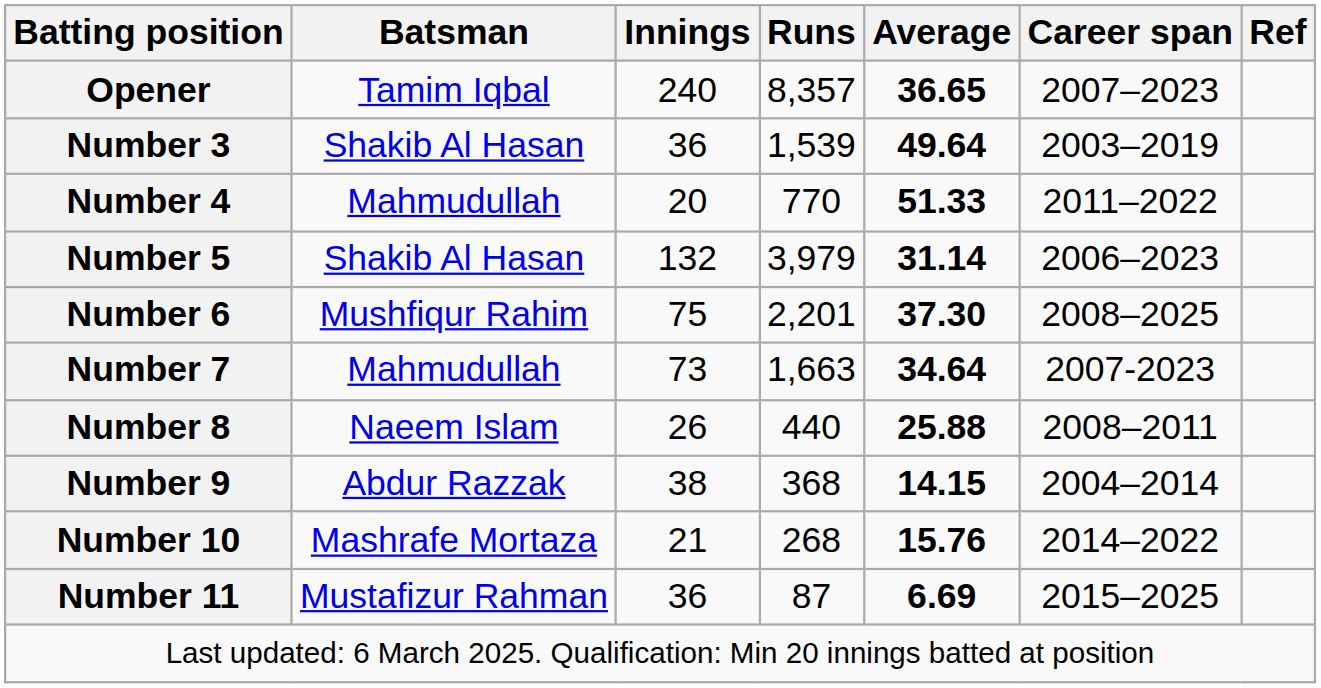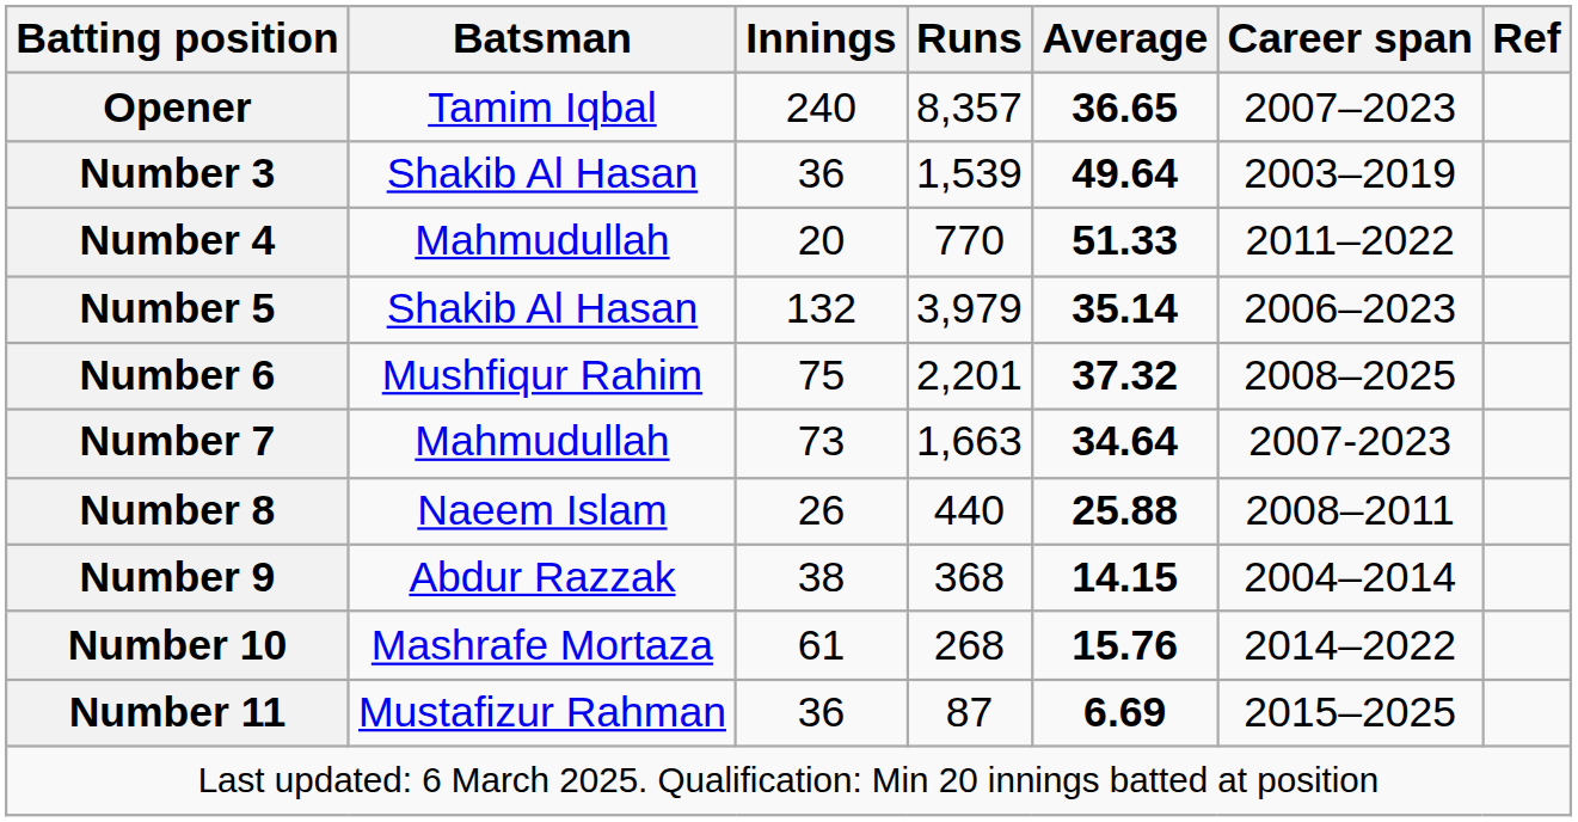Number 5 | Average: 31.14 -> 35.14
Number 6 | Average: 37.30 -> 37.32
Number 10 | Innings: 21 -> 61
